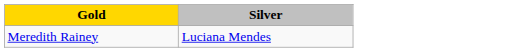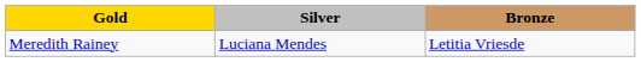+ column: Bronze | Letitia Vriesde
